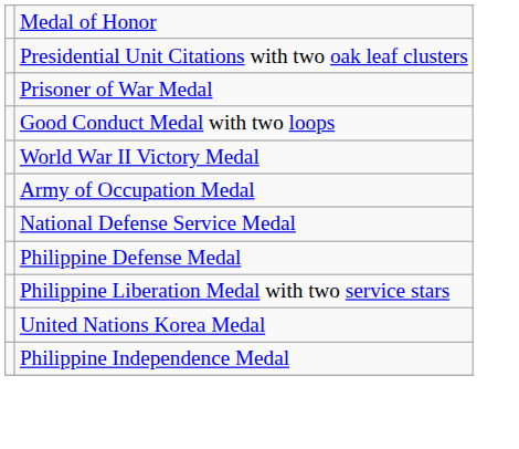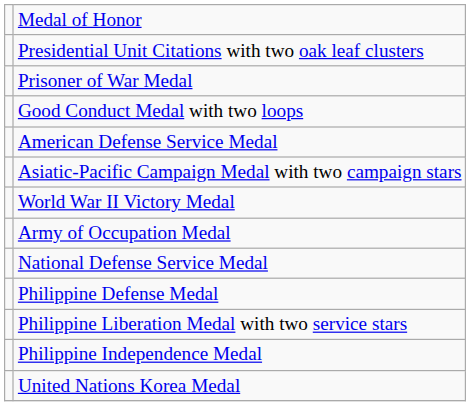+ row: American Defense Service Medal
+ row: Asiatic-Pacific Campaign Medal with two campaign stars
rows swapped: Philippine Independence Medal <-> United Nations Korea Medal
